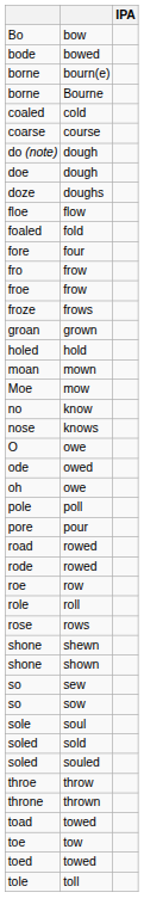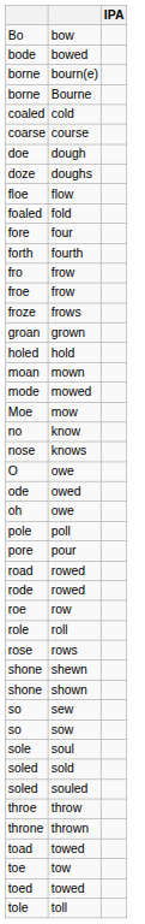- row: do (note) | dough
+ row: forth | fourth
+ row: mode | mowed
